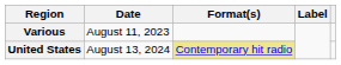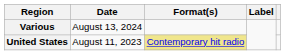Various | Date: August 11, 2023 -> August 13, 2024
United States | Date: August 13, 2024 -> August 11, 2023
